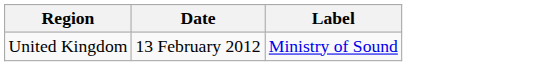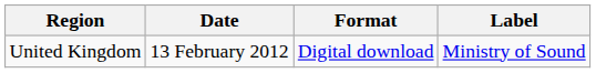+ column: Format | Digital download
